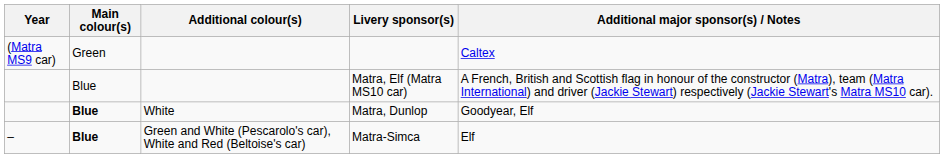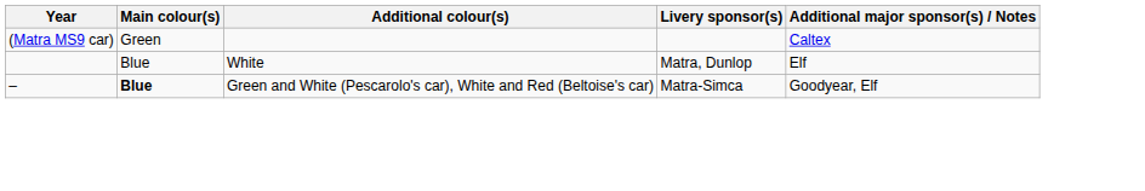- row: Blue | Matra, Elf (Matra MS10 car) | A French, British and Scottish flag in honour of the constructor (Matra), team (Matra International) and driver (Jackie Stewart) respectively (Jackie Stewart's Matra MS10 car).
Matra, Dunlop | Main colour(s): bold -> normal
Matra, Dunlop | Additional major sponsor(s) / Notes: Goodyear, Elf -> Elf
Matra-Simca | Additional major sponsor(s) / Notes: Elf -> Goodyear, Elf
